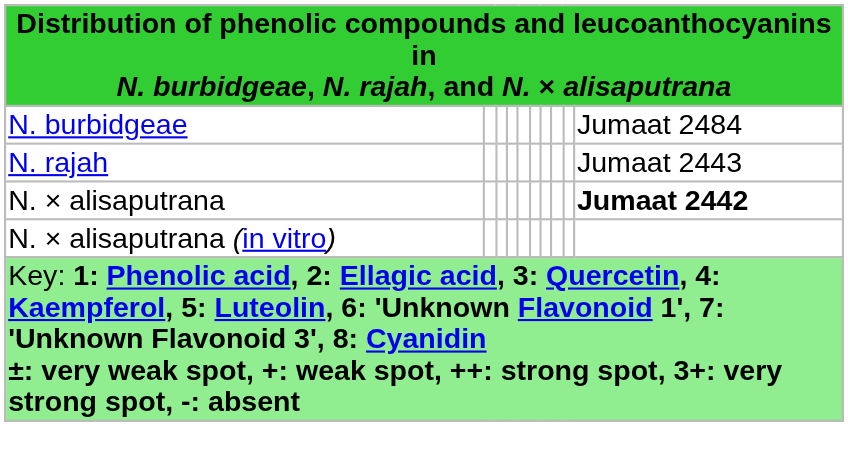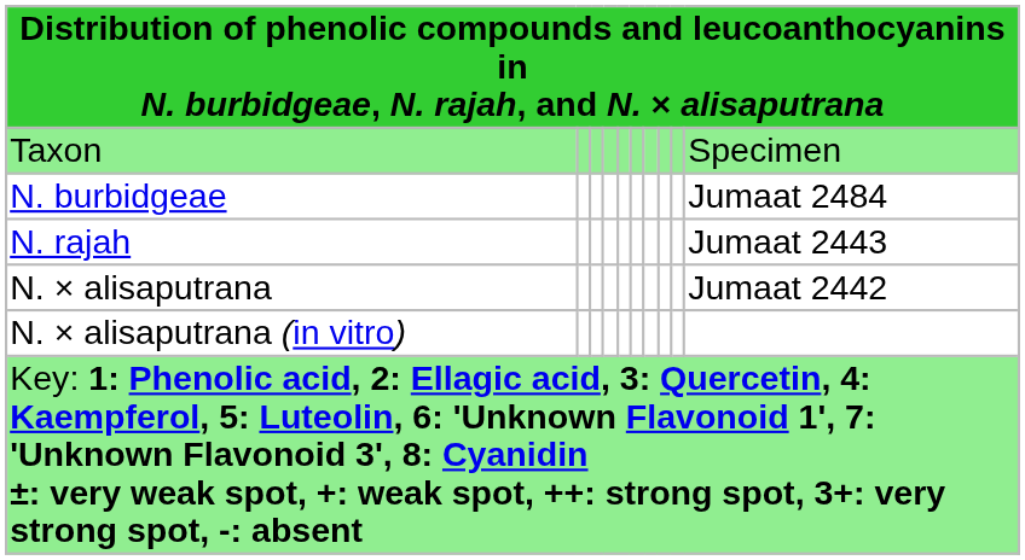+ row: Taxon | Specimen
N. × alisaputrana | column 10: bold -> normal
